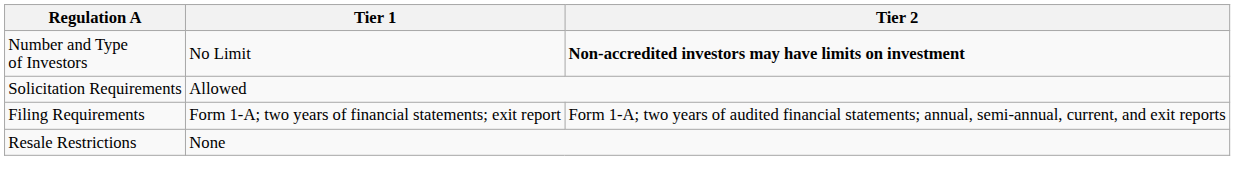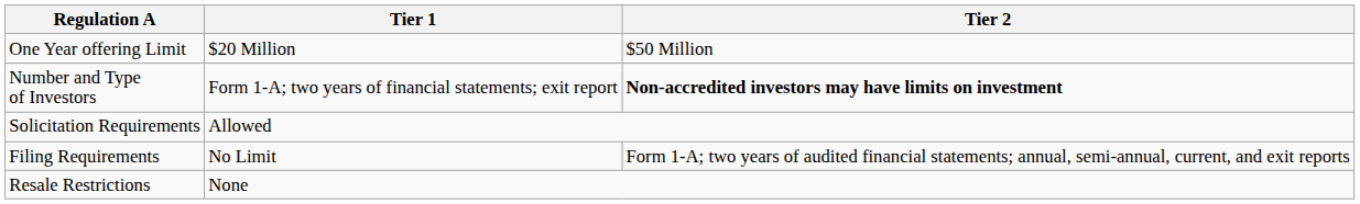+ row: One Year offering Limit | $20 Million | $50 Million
Number and Type of Investors | Tier 1: No Limit -> Form 1-A; two years of financial statements; exit report
Filing Requirements | Tier 1: Form 1-A; two years of financial statements; exit report -> No Limit
